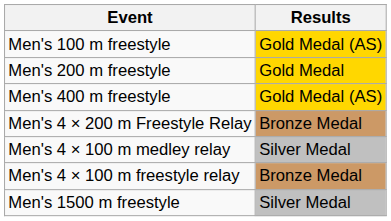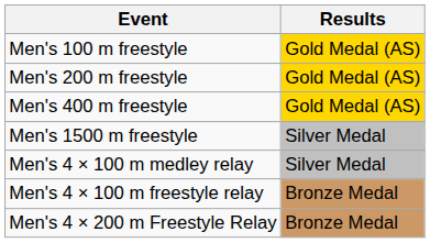Men's 200 m freestyle | Results: Gold Medal -> Gold Medal (AS)
rows swapped: Men's 1500 m freestyle <-> Men's 4 × 200 m Freestyle Relay
